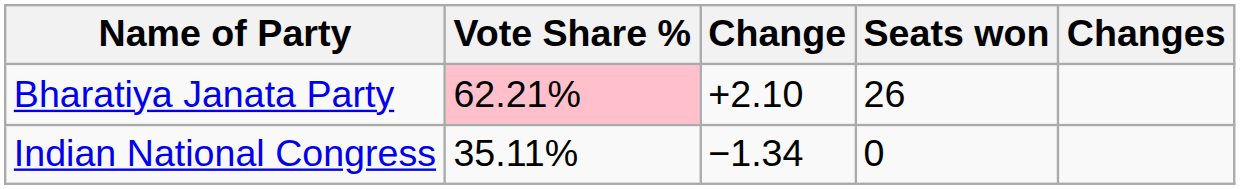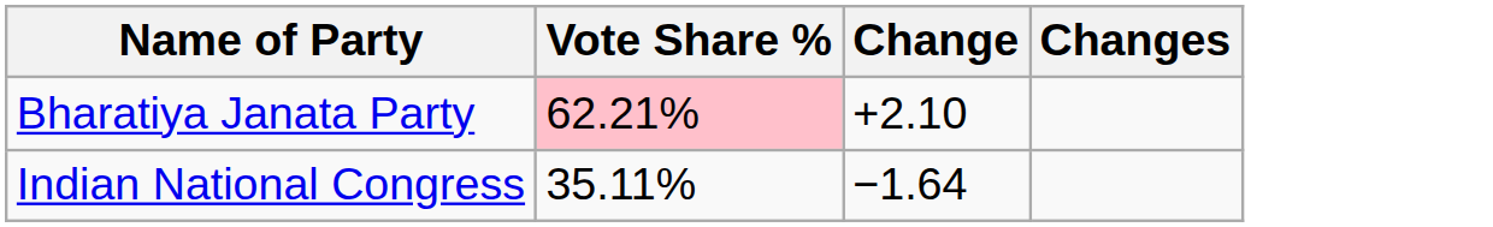- column: Seats won | 26 | 0
Indian National Congress | Change: −1.34 -> −1.64
